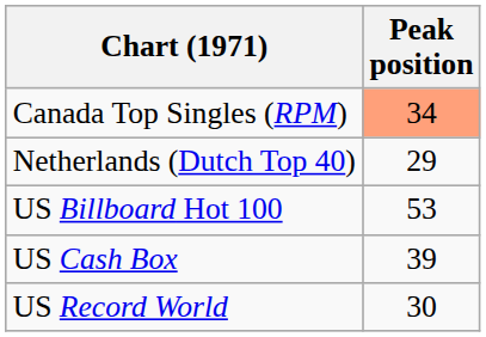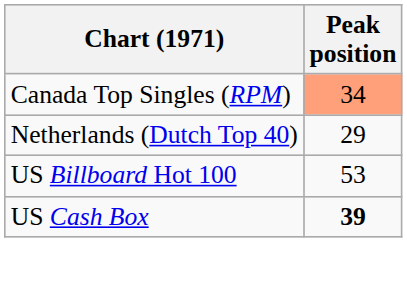US Cash Box | Peak position: normal -> bold
- row: US Record World | 30
